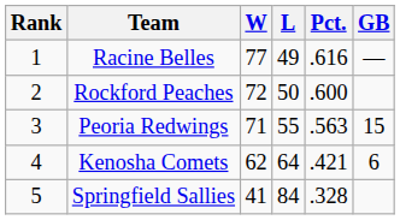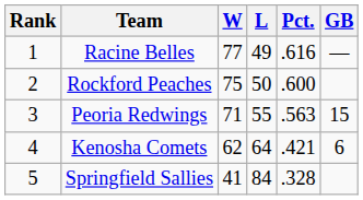Rockford Peaches | W: 72 -> 75
